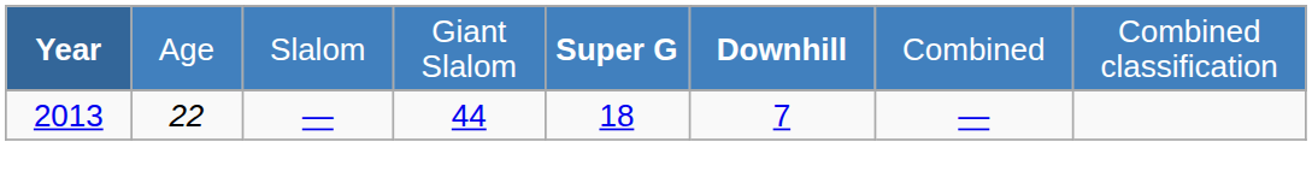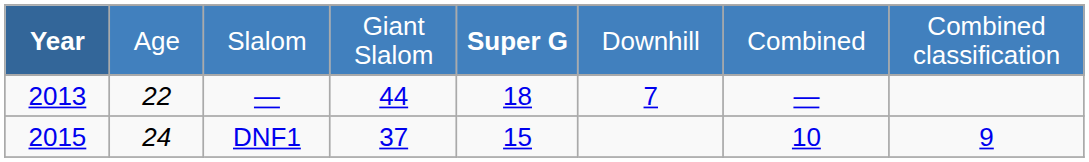Slalom | column 6: bold -> normal
+ row: 2015 | 24 | DNF1 | 37 | 15 | 10 | 9
